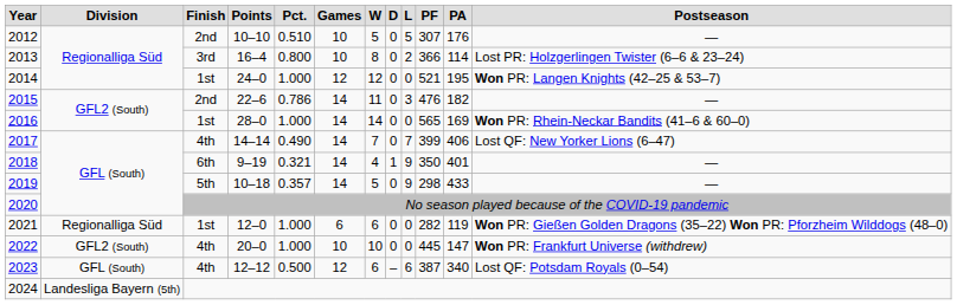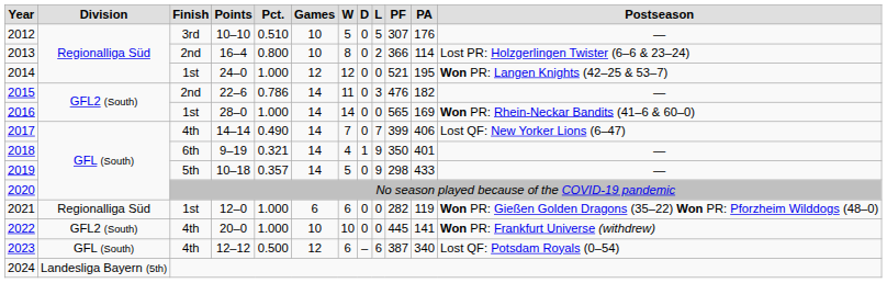2012 | column 3: 2nd -> 3rd
2013 | column 3: 3rd -> 2nd
2022 | column 11: 147 -> 141
